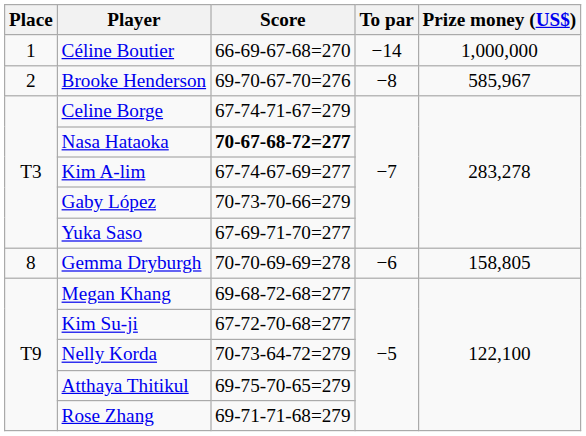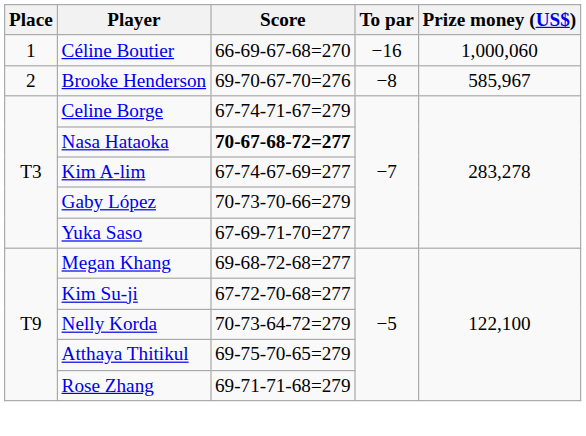Céline Boutier | To par: −14 -> −16
Céline Boutier | Prize money (US$): 1,000,000 -> 1,000,060
- row: 8 | Gemma Dryburgh | 70-70-69-69=278 | −6 | 158,805
